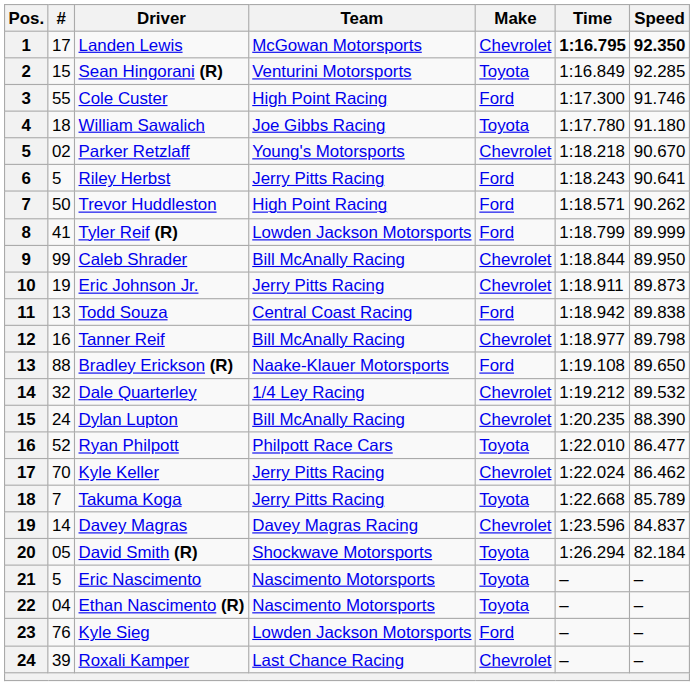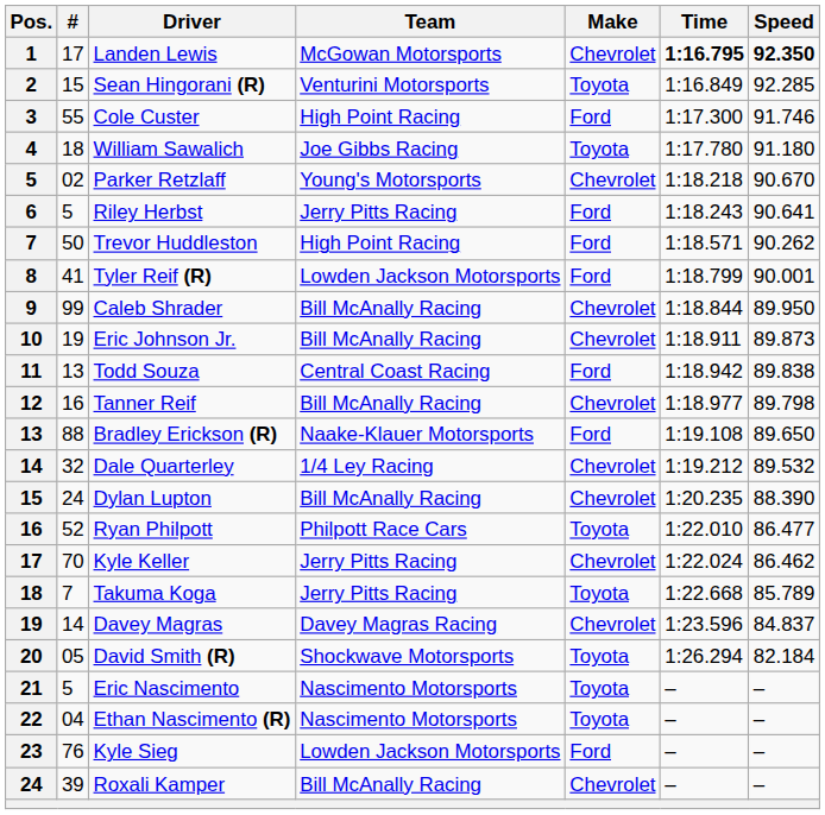Tyler Reif (R) | Speed: 89.999 -> 90.001
Eric Johnson Jr. | Team: Jerry Pitts Racing -> Bill McAnally Racing
Roxali Kamper | Team: Last Chance Racing -> Bill McAnally Racing
